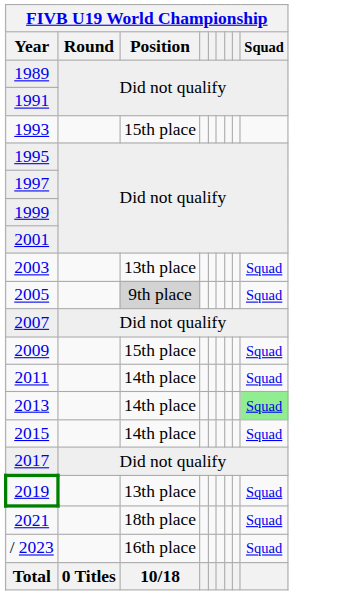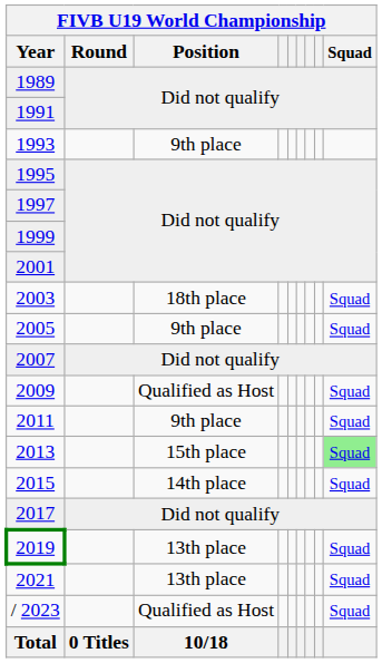1993 | FIVB U19 World Championship / Position: 15th place -> 9th place
2003 | FIVB U19 World Championship / Position: 13th place -> 18th place
2005 | FIVB U19 World Championship / Position: lightgrey background -> no background
2009 | FIVB U19 World Championship / Position: 15th place -> Qualified as Host
2011 | FIVB U19 World Championship / Position: 14th place -> 9th place
2013 | FIVB U19 World Championship / Position: 14th place -> 15th place
2021 | FIVB U19 World Championship / Position: 18th place -> 13th place
/ 2023 | FIVB U19 World Championship / Position: 16th place -> Qualified as Host
